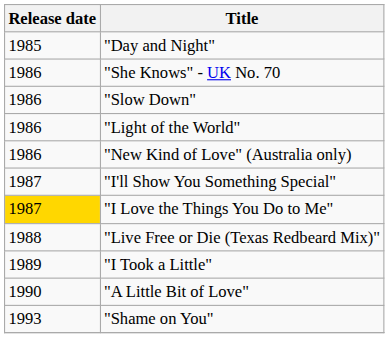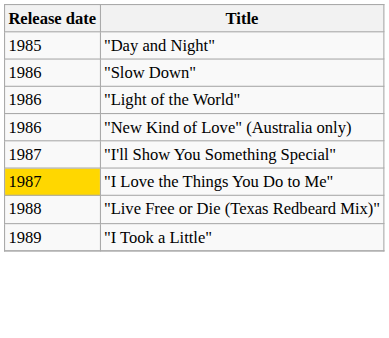- row: 1986 | "She Knows" - UK No. 70
- row: 1990 | "A Little Bit of Love"
- row: 1993 | "Shame on You"
